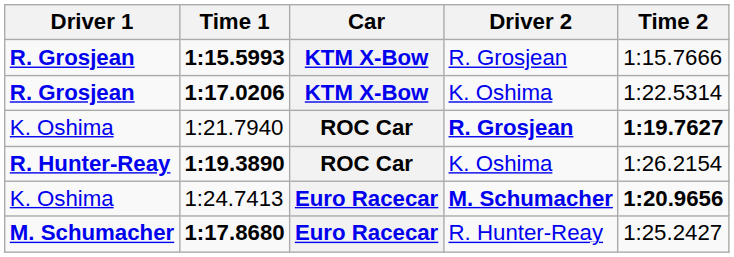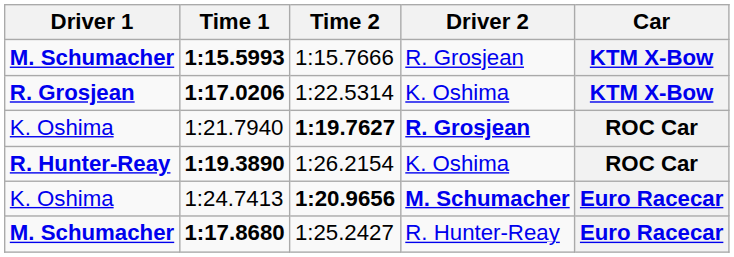columns swapped: Car <-> Time 2
1:15.5993 | Driver 1: R. Grosjean -> M. Schumacher
